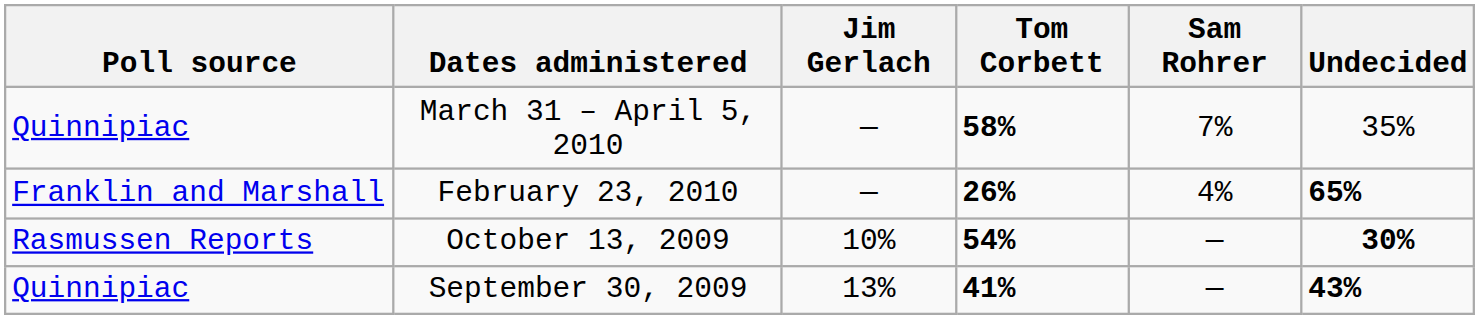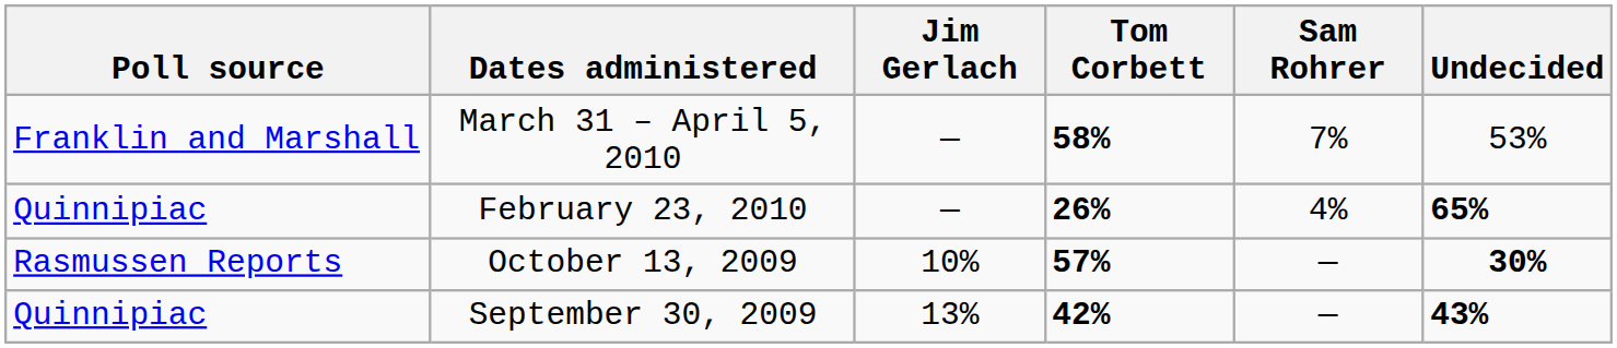March 31 – April 5, 2010 | Poll source: Quinnipiac -> Franklin and Marshall
March 31 – April 5, 2010 | Undecided: 35% -> 53%
February 23, 2010 | Poll source: Franklin and Marshall -> Quinnipiac
October 13, 2009 | Tom Corbett: 54% -> 57%
September 30, 2009 | Tom Corbett: 41% -> 42%
